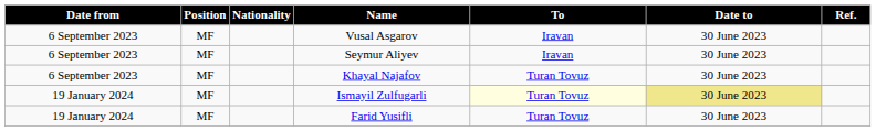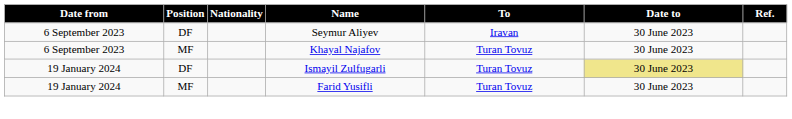- row: 6 September 2023 | MF | Vusal Asgarov | Iravan | 30 June 2023
Seymur Aliyev | Position: MF -> DF
Ismayil Zulfugarli | Position: MF -> DF
Ismayil Zulfugarli | To: lightyellow background -> no background
